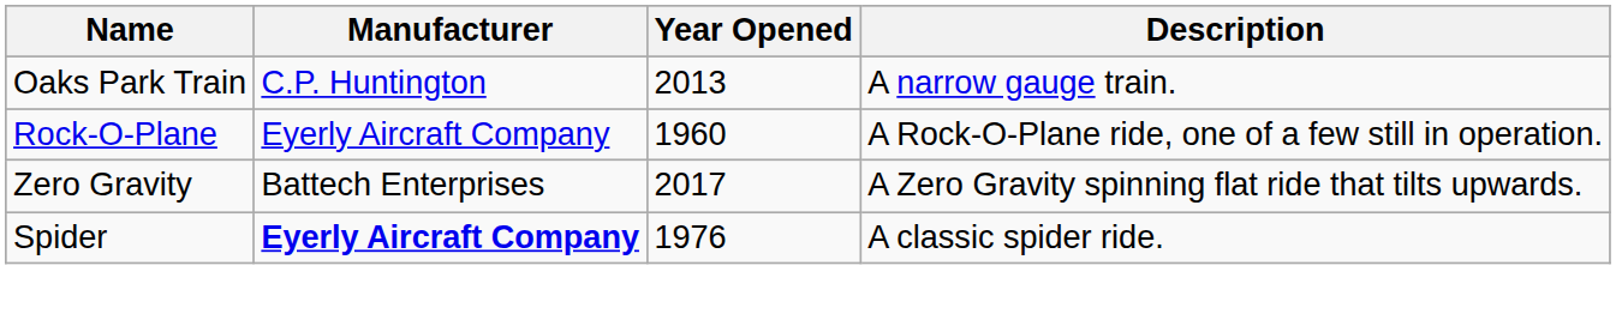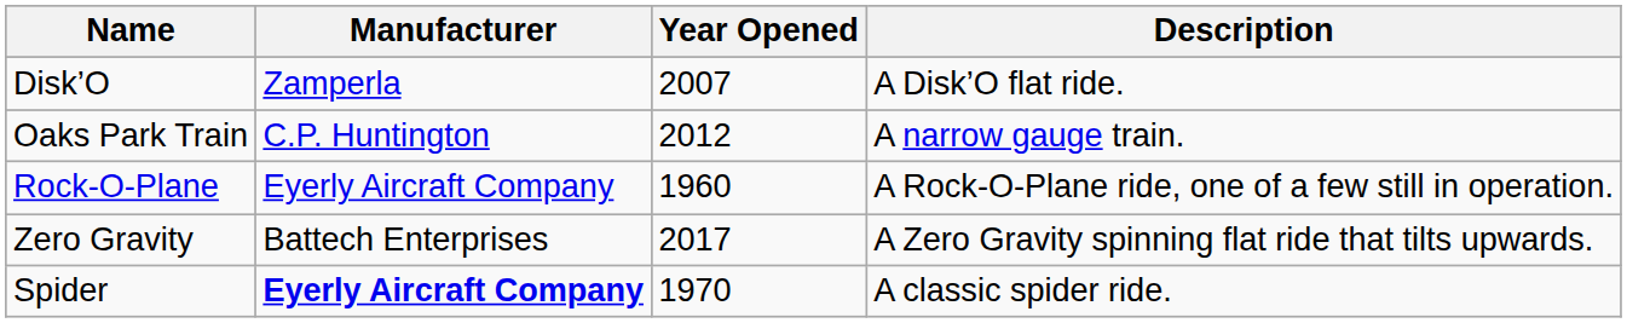+ row: Disk’O | Zamperla | 2007 | A Disk’O flat ride.
Oaks Park Train | Year Opened: 2013 -> 2012
Spider | Year Opened: 1976 -> 1970
